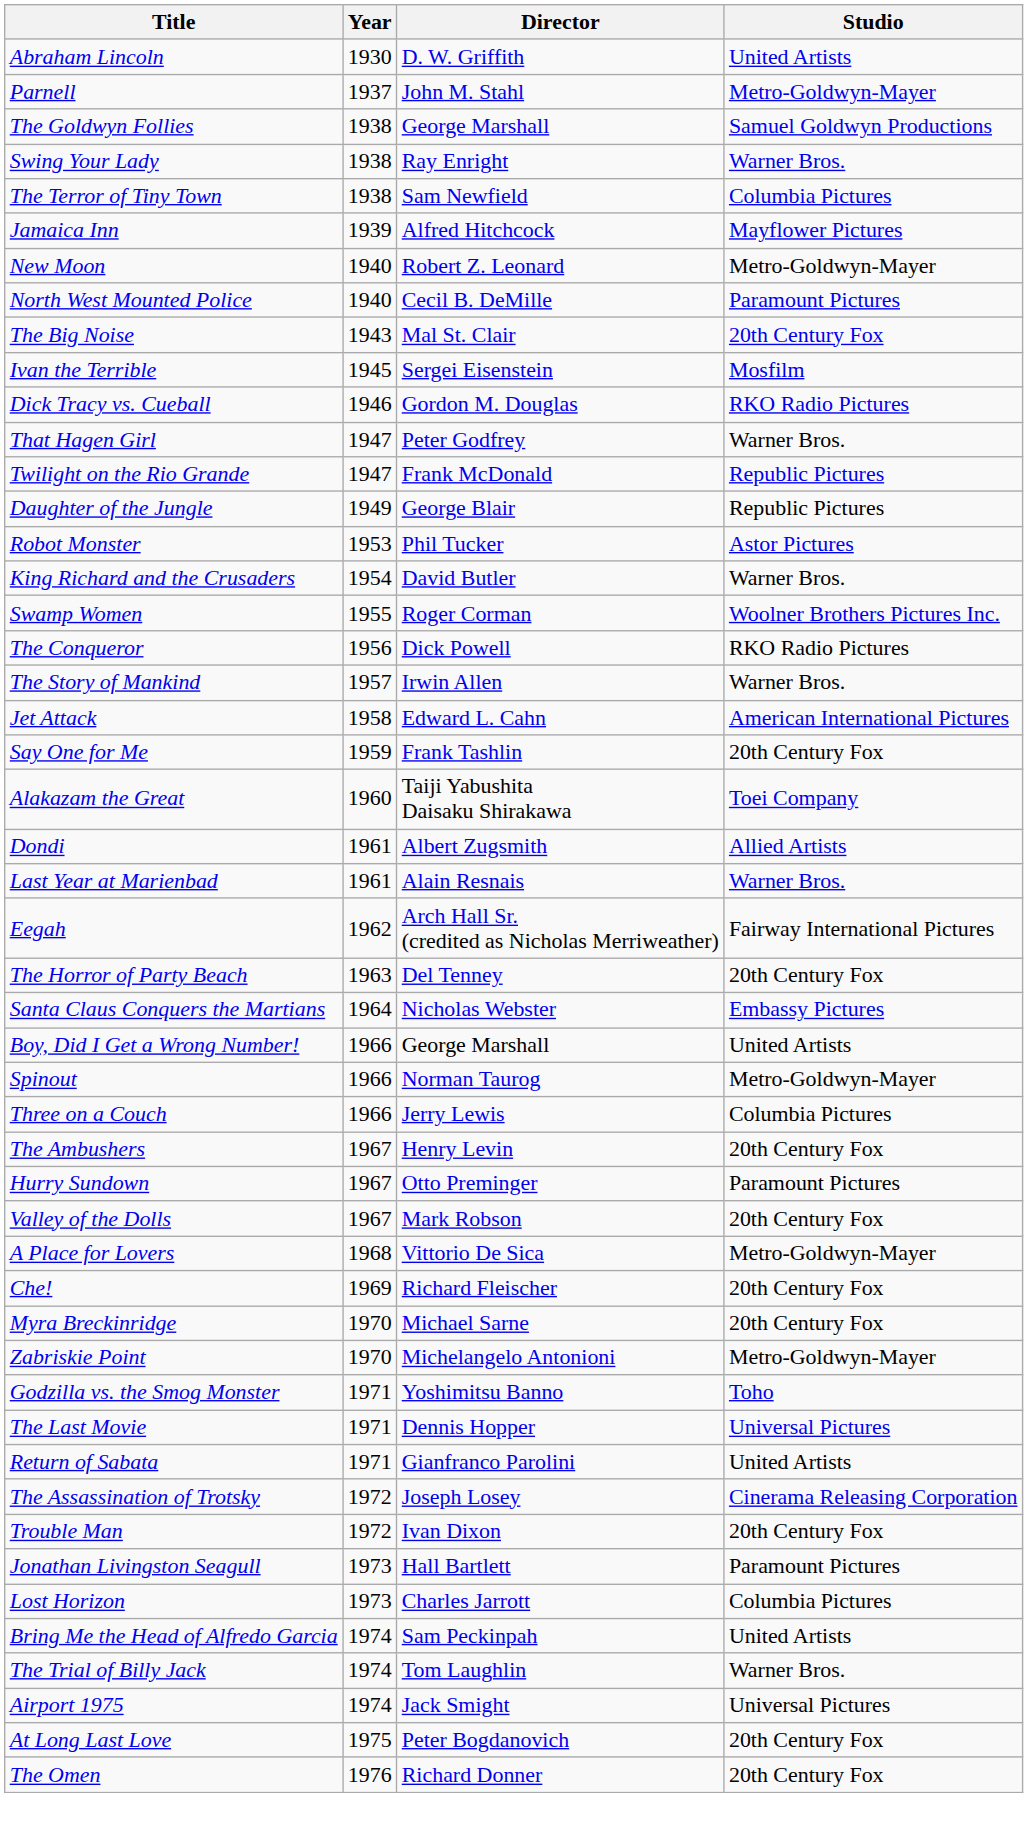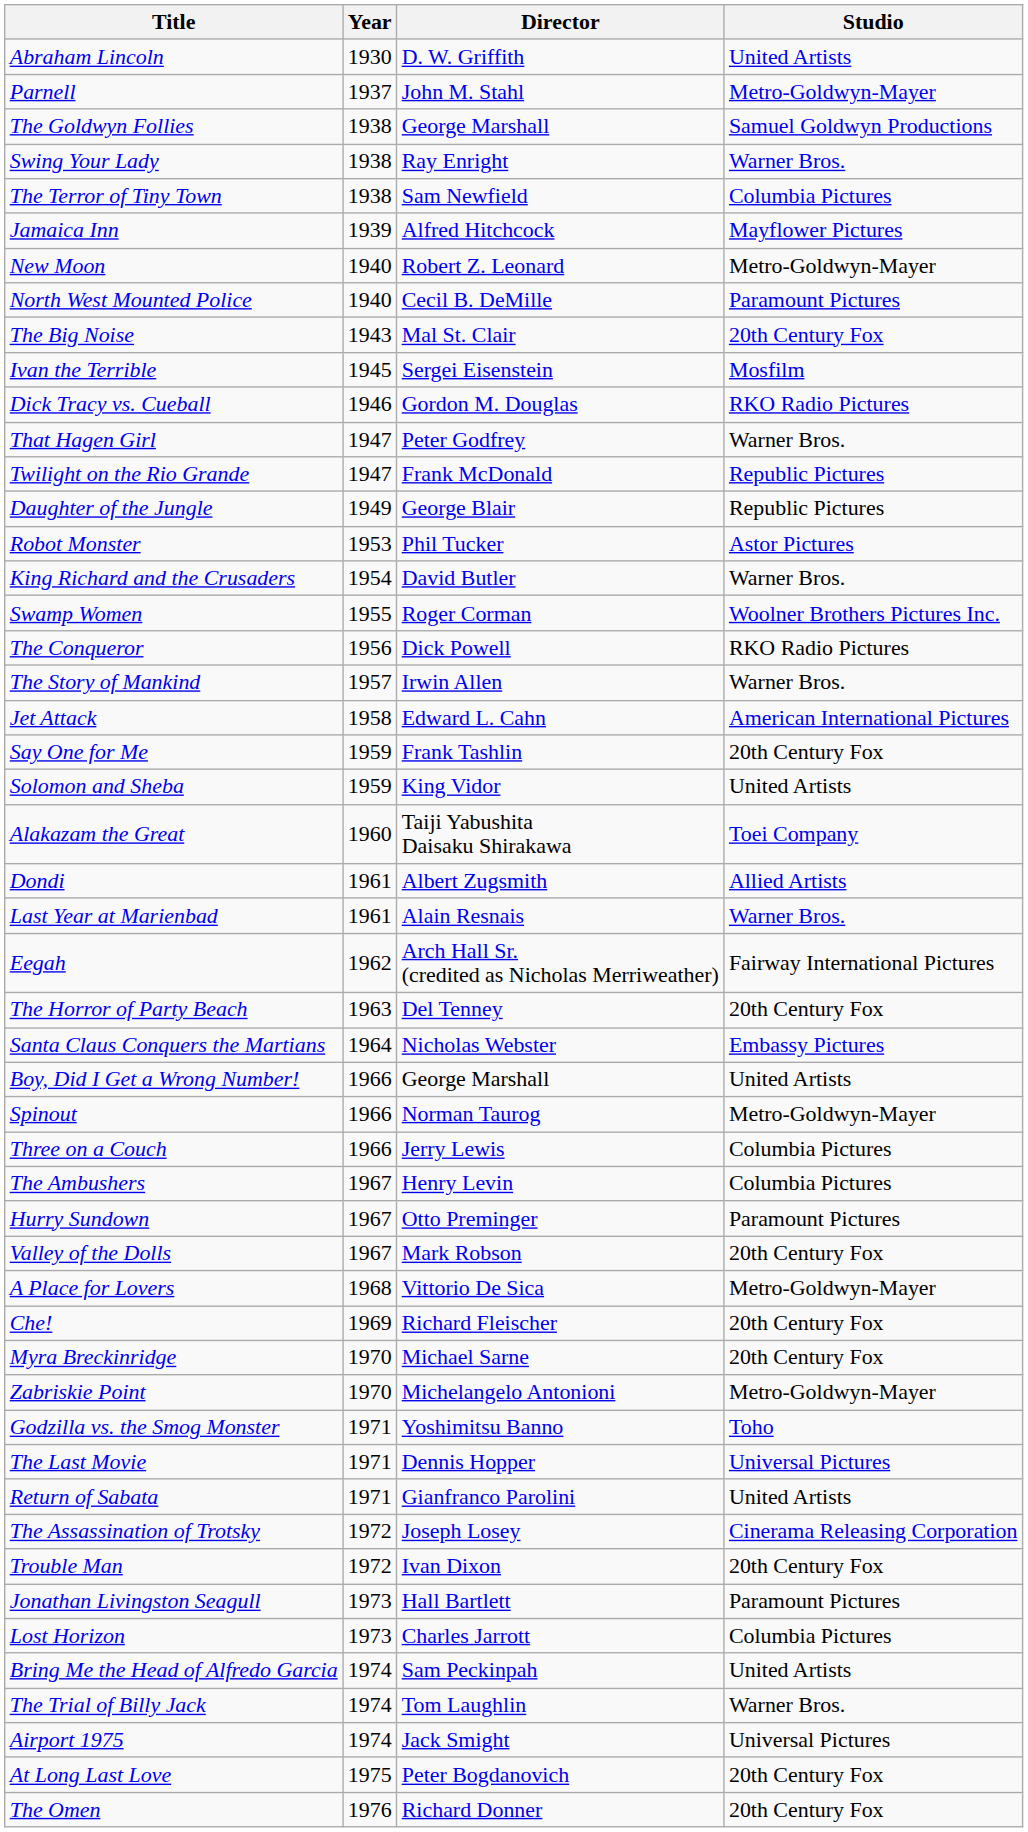+ row: Solomon and Sheba | 1959 | King Vidor | United Artists
The Ambushers | Studio: 20th Century Fox -> Columbia Pictures
